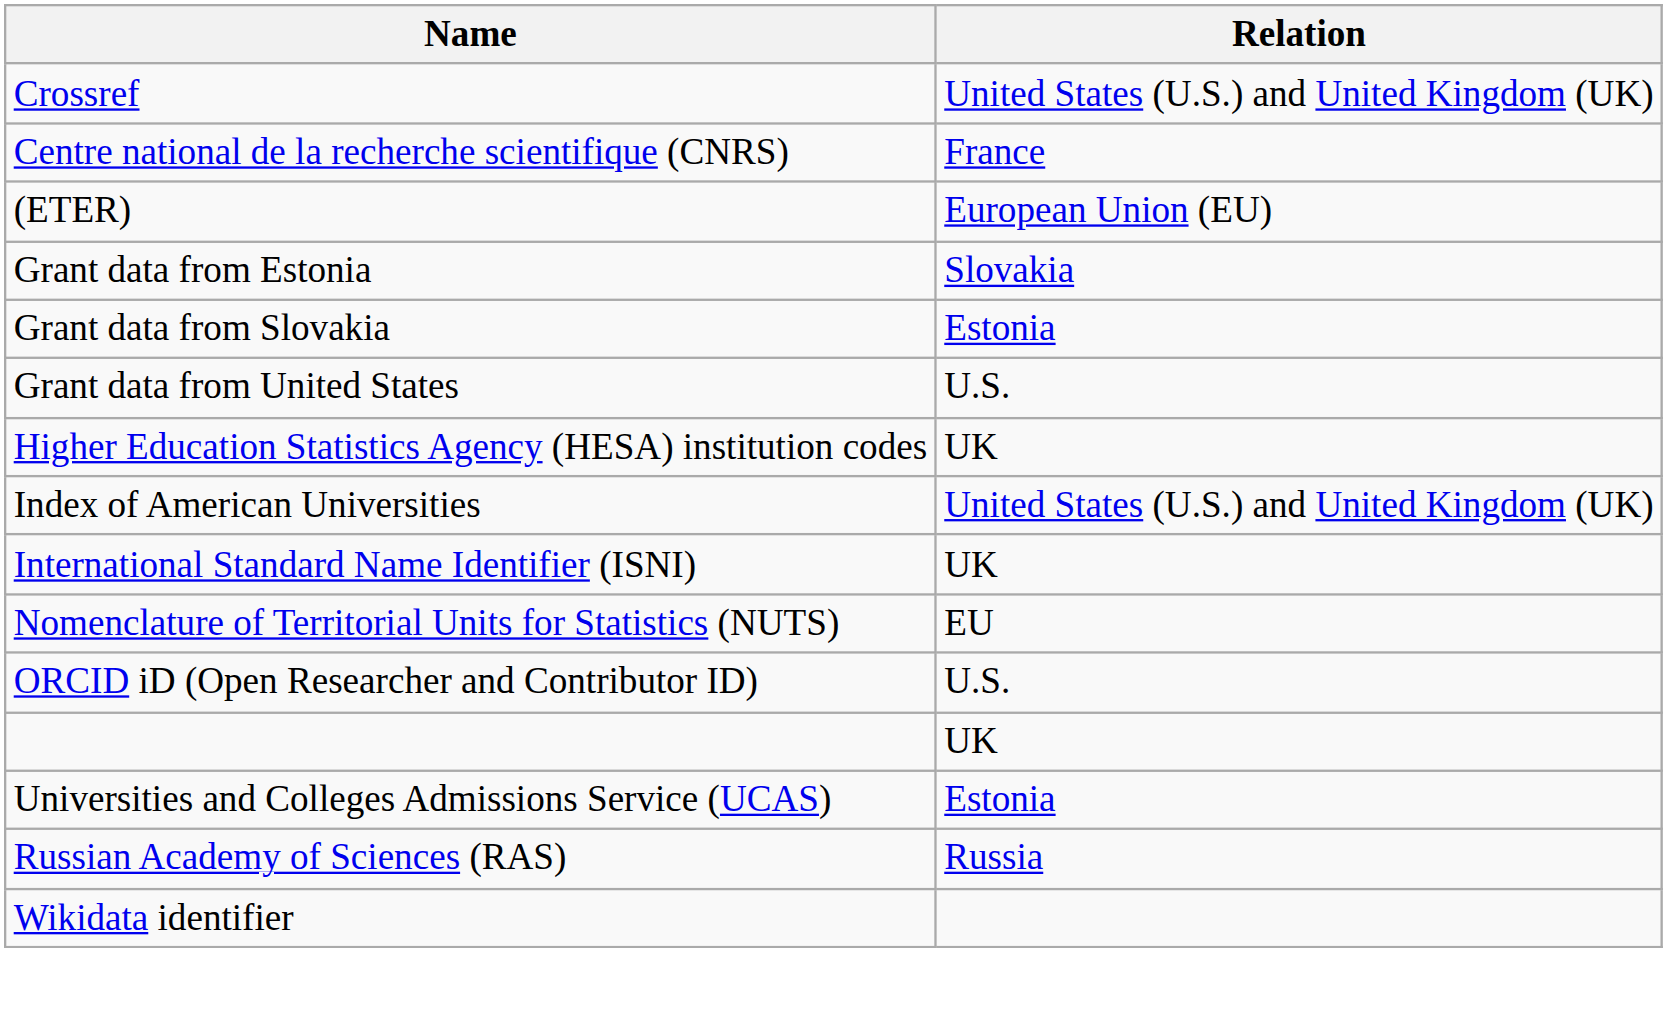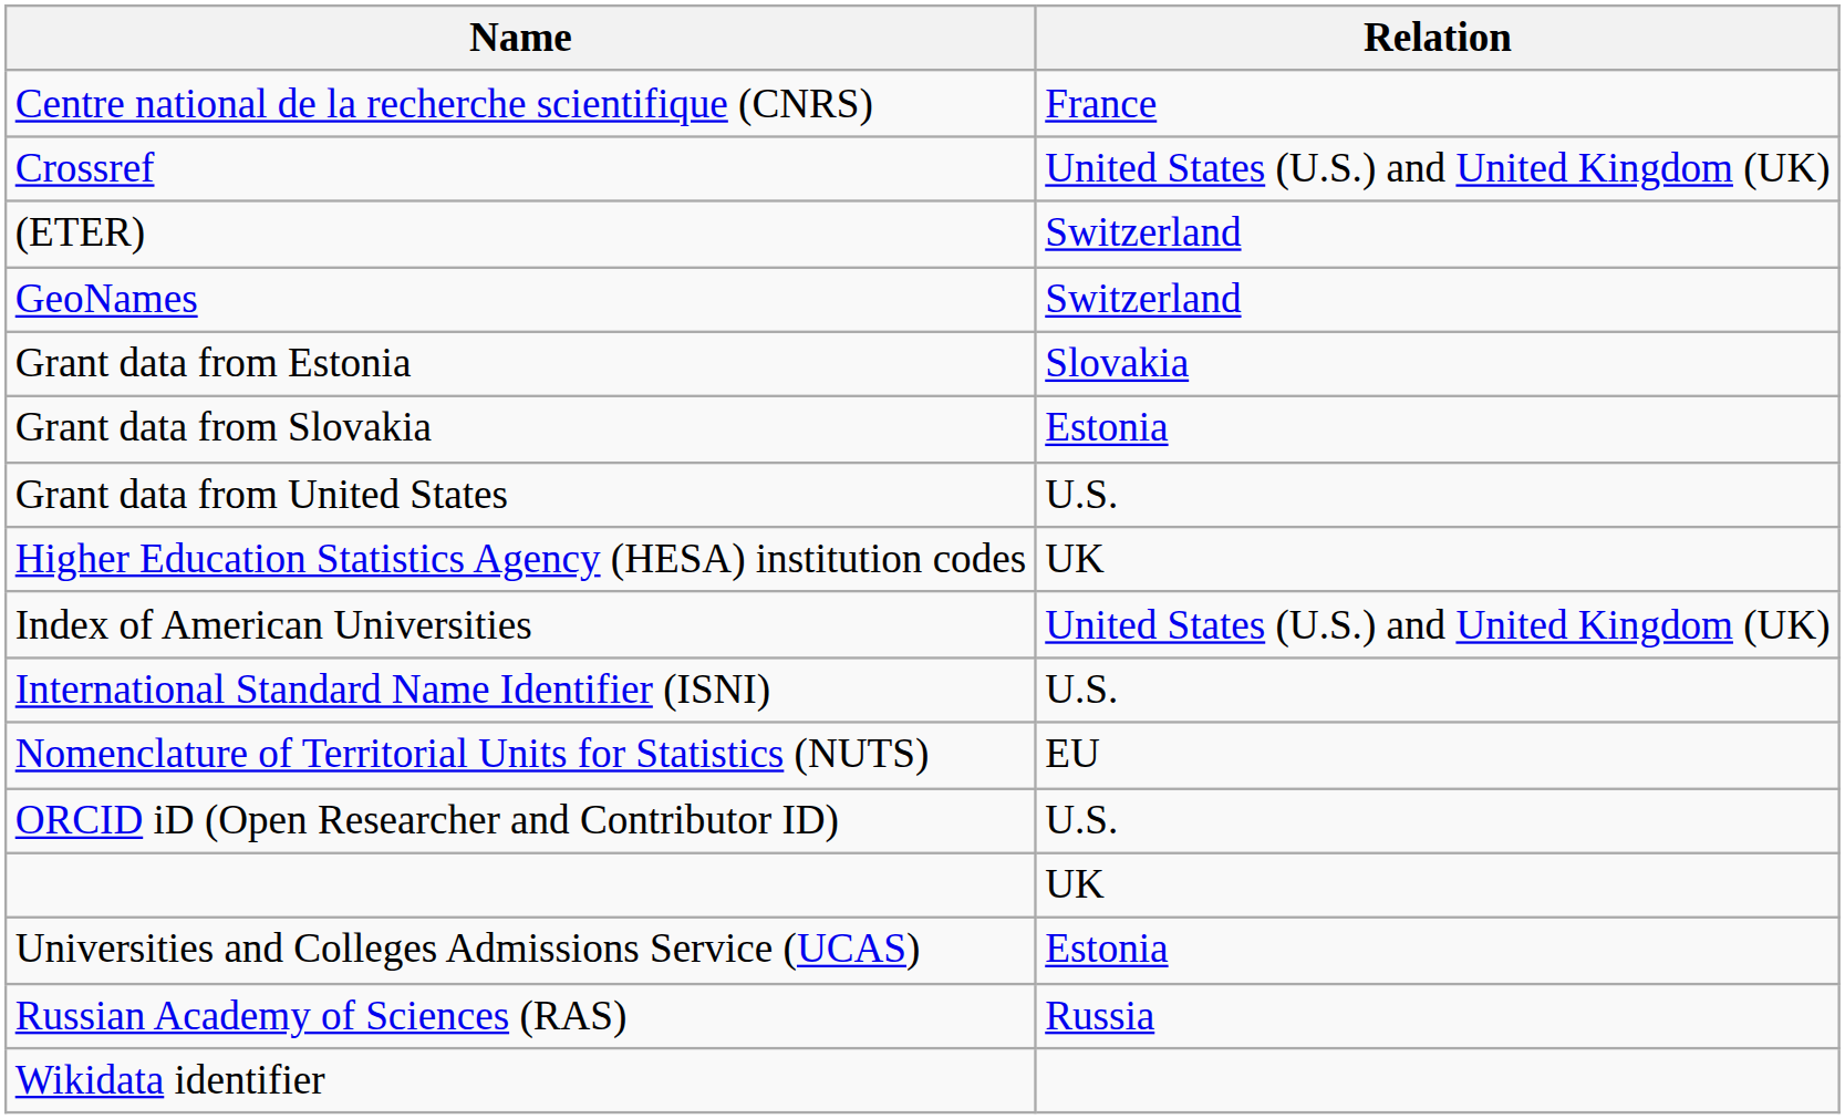rows swapped: Centre national de la recherche scientifique (CNRS) <-> Crossref
(ETER) | Relation: European Union (EU) -> Switzerland
+ row: GeoNames | Switzerland
International Standard Name Identifier (ISNI) | Relation: UK -> U.S.
